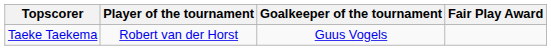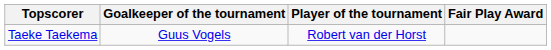columns swapped: Player of the tournament <-> Goalkeeper of the tournament
